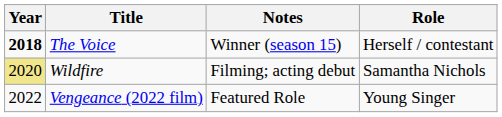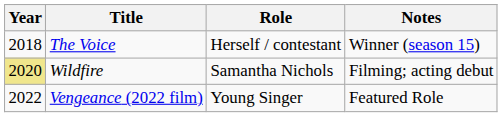columns swapped: Role <-> Notes
The Voice | Year: bold -> normal
